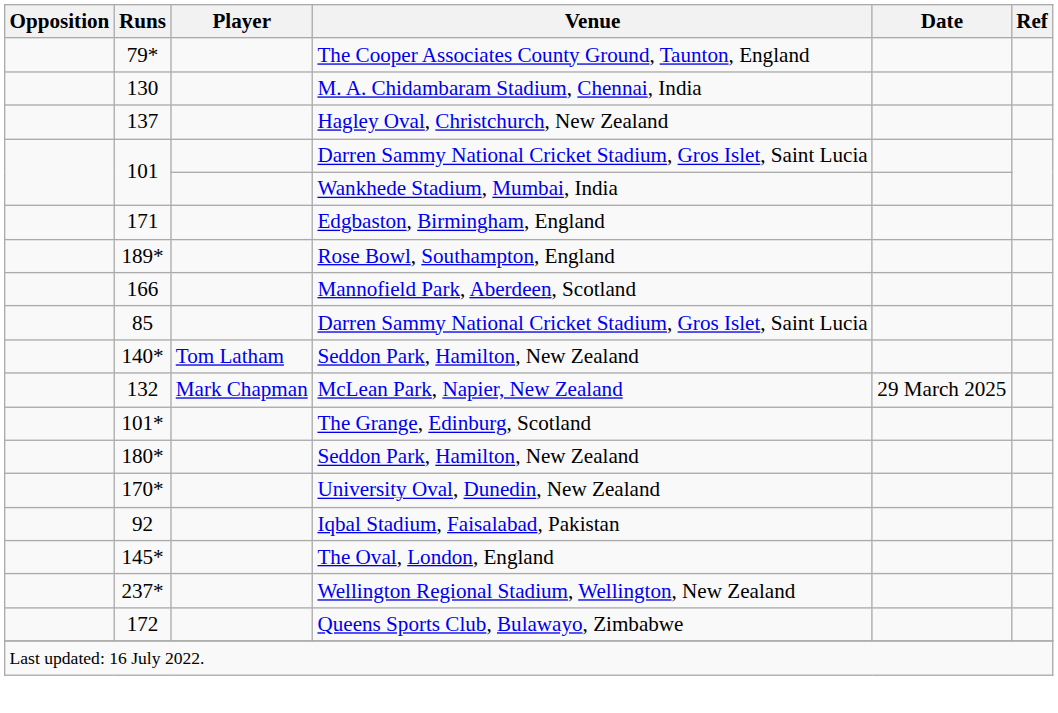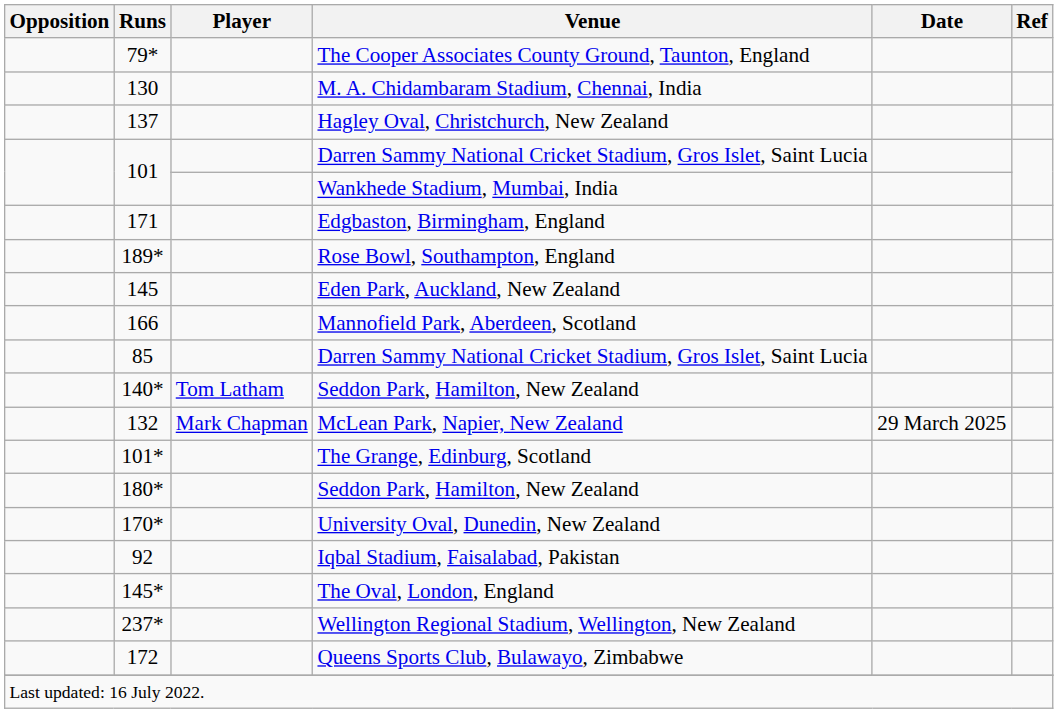+ row: 145 | Eden Park, Auckland, New Zealand
